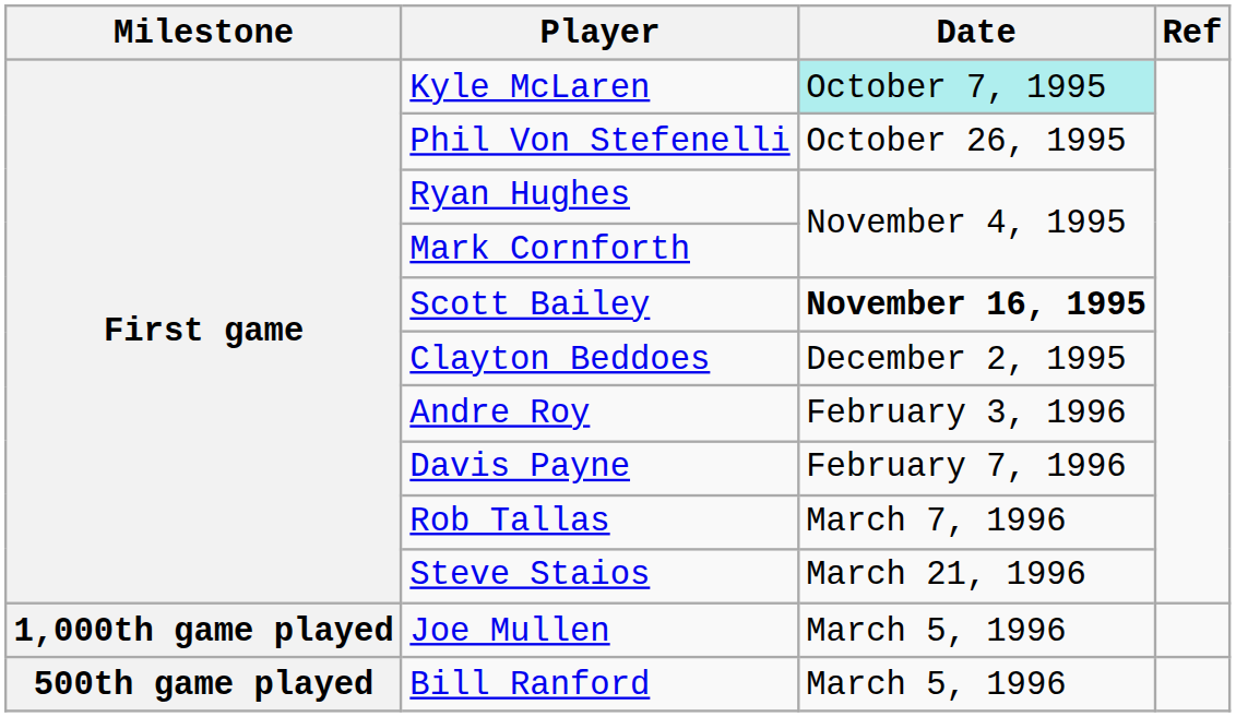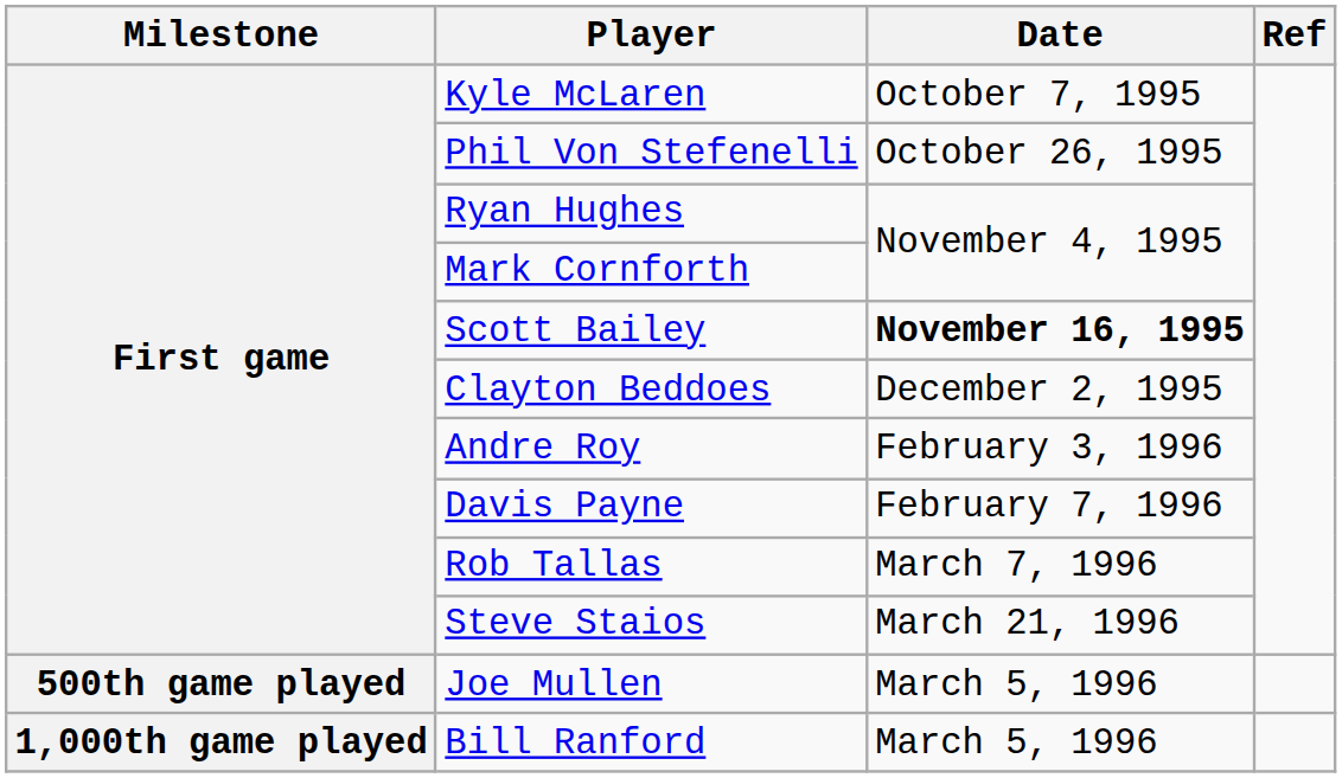Kyle McLaren | Date: paleturquoise background -> no background
Joe Mullen | Milestone: 1,000th game played -> 500th game played
Bill Ranford | Milestone: 500th game played -> 1,000th game played
